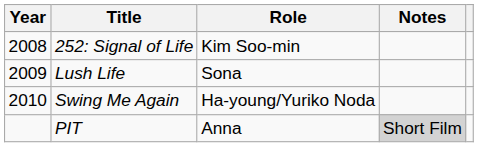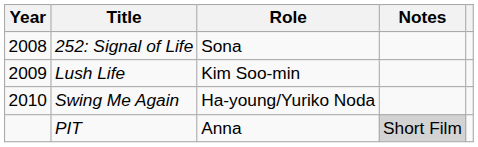252: Signal of Life | Role: Kim Soo-min -> Sona
Lush Life | Role: Sona -> Kim Soo-min
